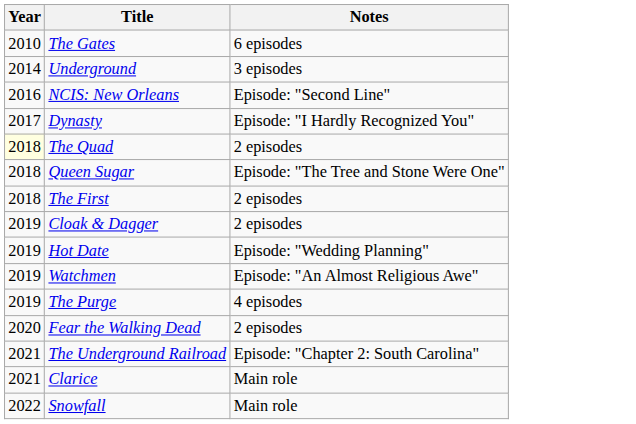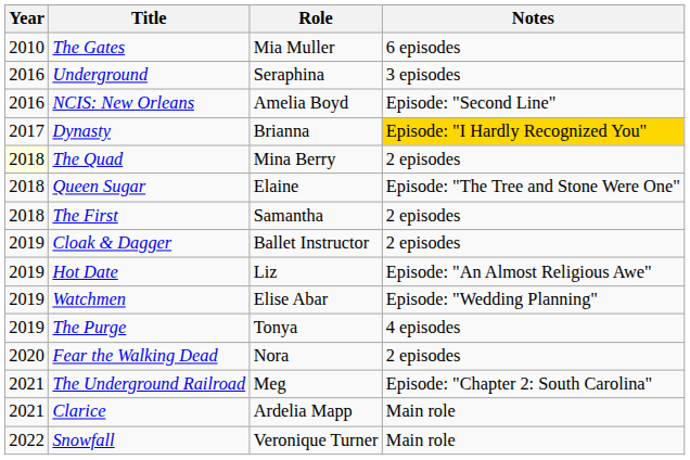+ column: Role | Mia Muller | Seraphina | Amelia Boyd | Brianna | Mina Berry | Elaine | Samantha | Ballet Instructor | Liz | Elise Abar | Tonya | Nora | Meg | Ardelia Mapp | Veronique Turner
Underground | Year: 2014 -> 2016
Dynasty | Notes: no background -> gold background
Hot Date | Notes: Episode: "Wedding Planning" -> Episode: "An Almost Religious Awe"
Watchmen | Notes: Episode: "An Almost Religious Awe" -> Episode: "Wedding Planning"
